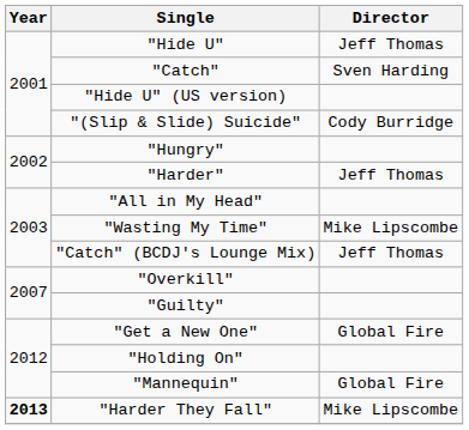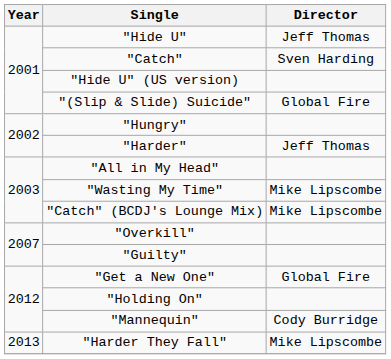"(Slip & Slide) Suicide" | Director: Cody Burridge -> Global Fire
"Catch" (BCDJ's Lounge Mix) | Director: Jeff Thomas -> Mike Lipscombe
"Mannequin" | Director: Global Fire -> Cody Burridge
"Harder They Fall" | Year: bold -> normal
